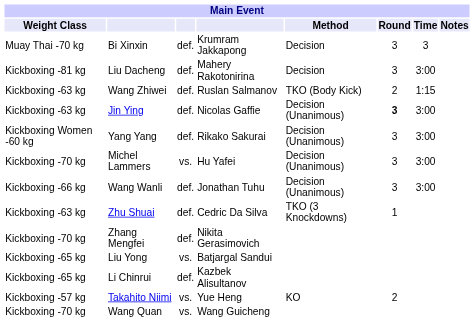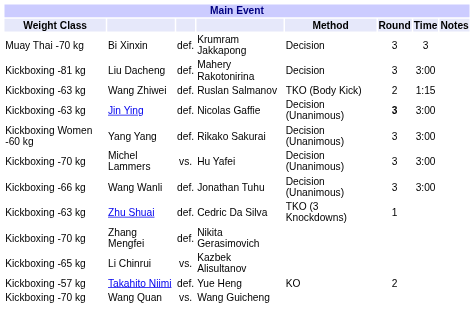- row: Kickboxing -65 kg | Liu Yong | vs. | Batjargal Sandui
Li Chinrui | column 3: def. -> vs.
Takahito Niimi | column 3: vs. -> def.
